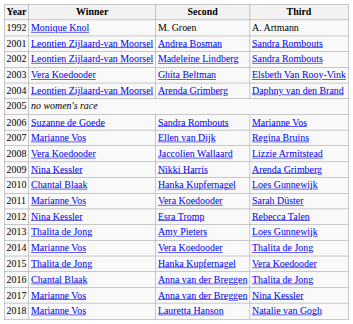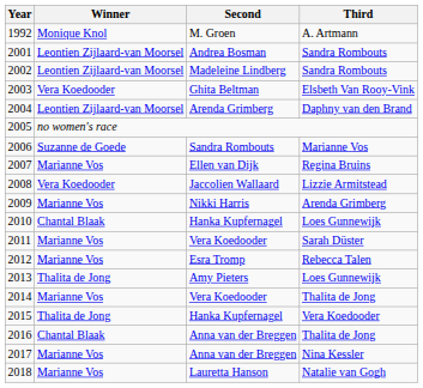2009 | Winner: Nina Kessler -> Marianne Vos
2012 | Winner: Nina Kessler -> Marianne Vos
